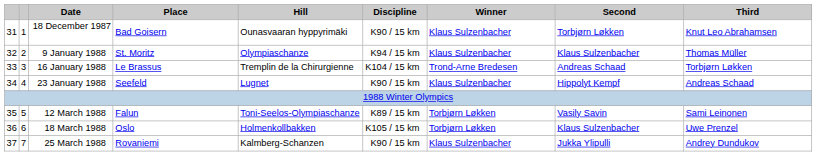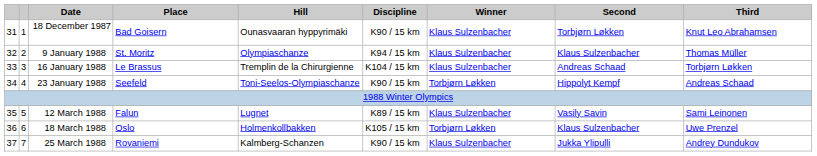16 January 1988 | Winner: Trond-Arne Bredesen -> Klaus Sulzenbacher
23 January 1988 | Hill: Lugnet -> Toni-Seelos-Olympiaschanze
23 January 1988 | Winner: Klaus Sulzenbacher -> Torbjørn Løkken
12 March 1988 | Hill: Toni-Seelos-Olympiaschanze -> Lugnet
12 March 1988 | Winner: Torbjørn Løkken -> Klaus Sulzenbacher
